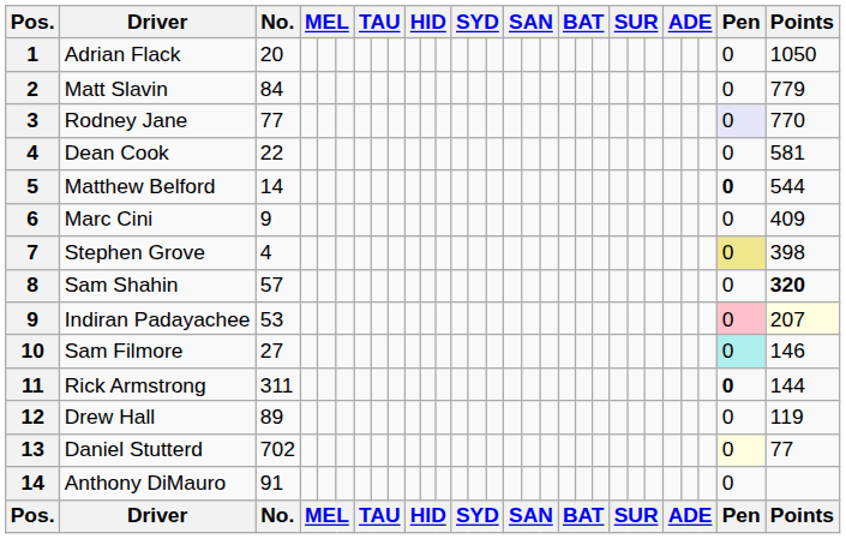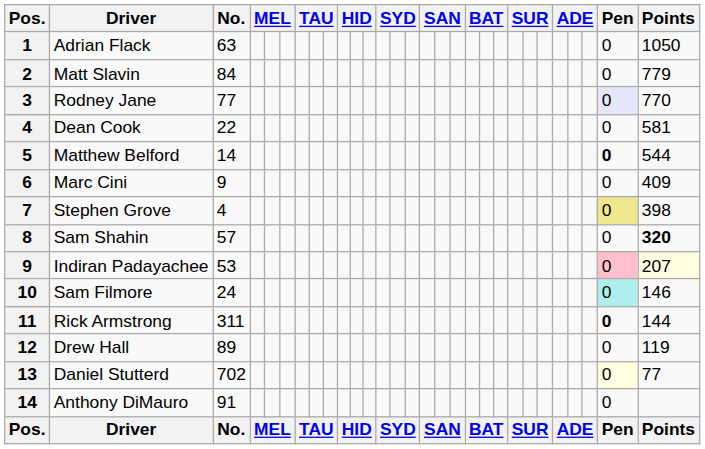Adrian Flack | No.: 20 -> 63
Sam Filmore | No.: 27 -> 24
